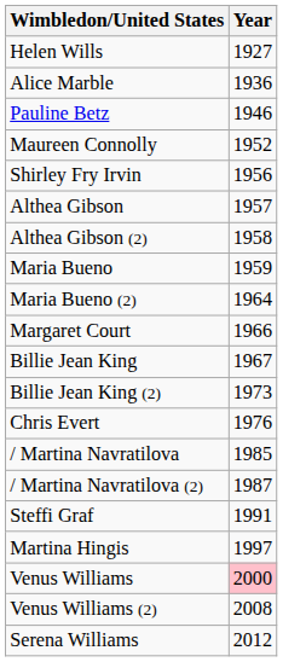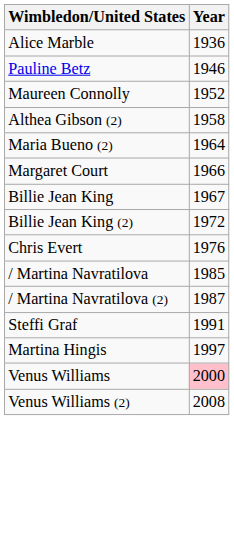- row: Helen Wills | 1927
- row: Shirley Fry Irvin | 1956
- row: Althea Gibson | 1957
- row: Maria Bueno | 1959
Billie Jean King (2) | Year: 1973 -> 1972
- row: Serena Williams | 2012
